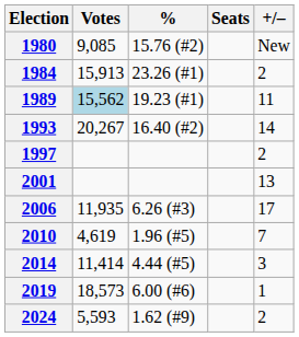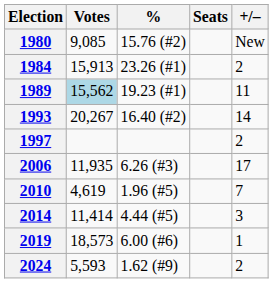- row: 2001 | 13
